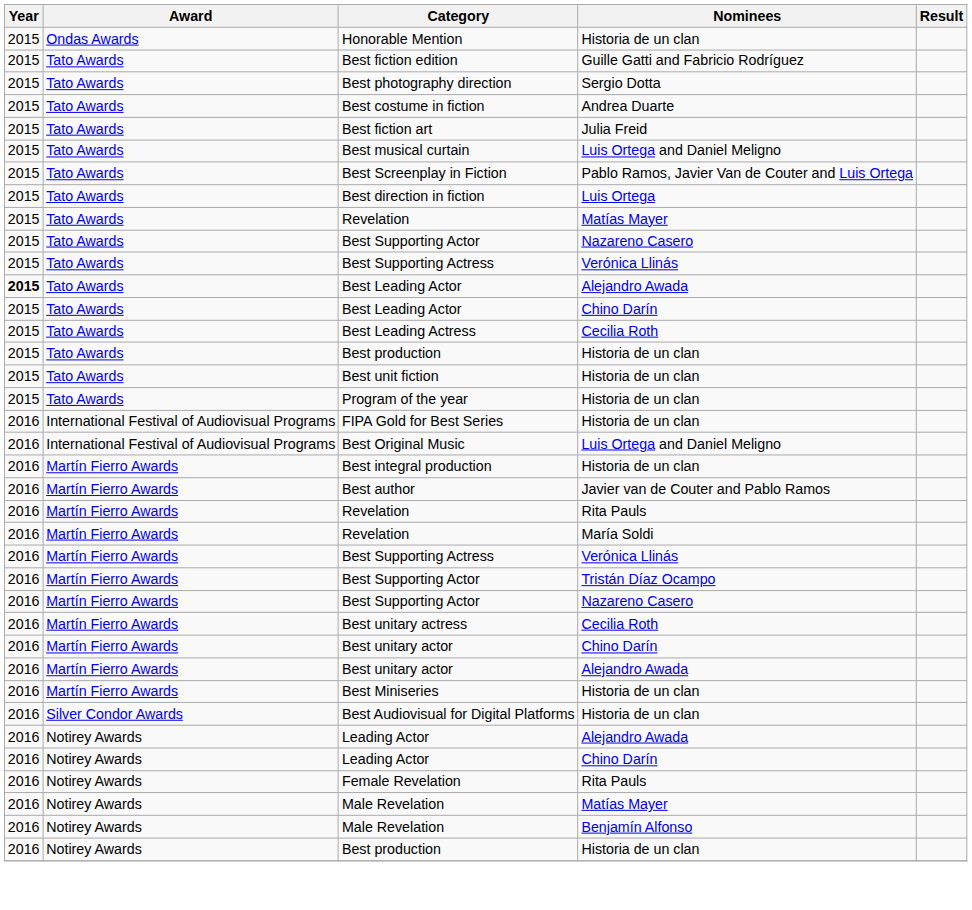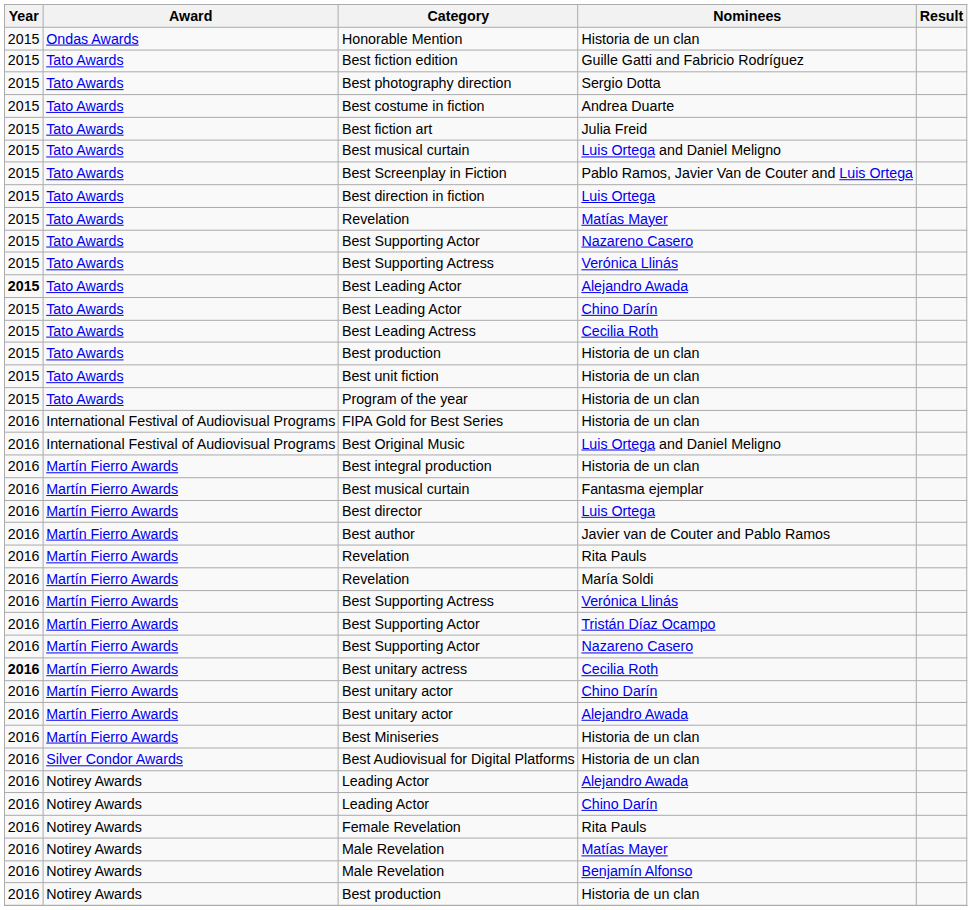+ row: 2016 | Martín Fierro Awards | Best musical curtain | Fantasma ejemplar
+ row: 2016 | Martín Fierro Awards | Best director | Luis Ortega
Best unitary actress | Year: normal -> bold
